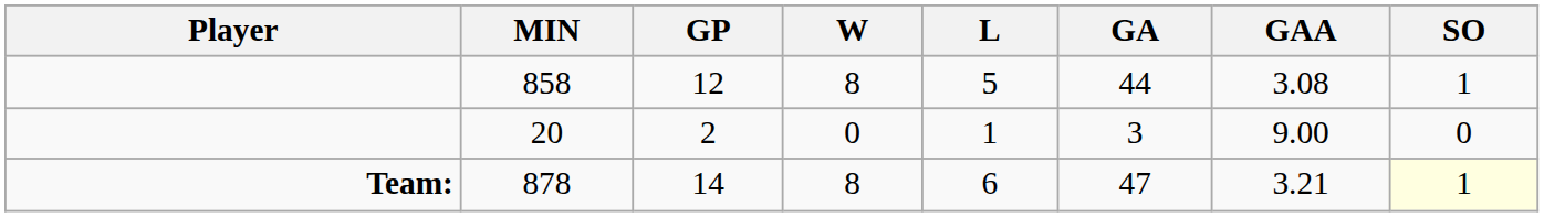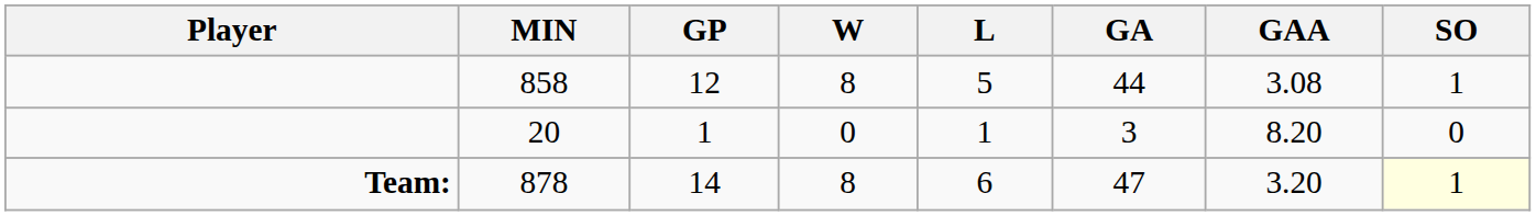20 | GP: 2 -> 1
20 | GAA: 9.00 -> 8.20
878 | GAA: 3.21 -> 3.20
